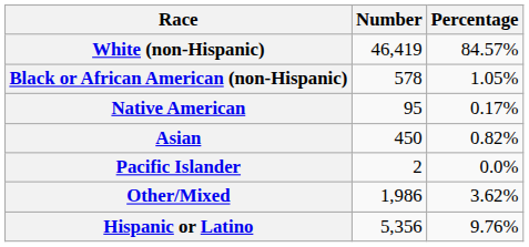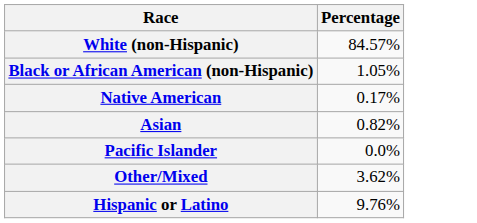- column: Number | 46,419 | 578 | 95 | 450 | 2 | 1,986 | 5,356
